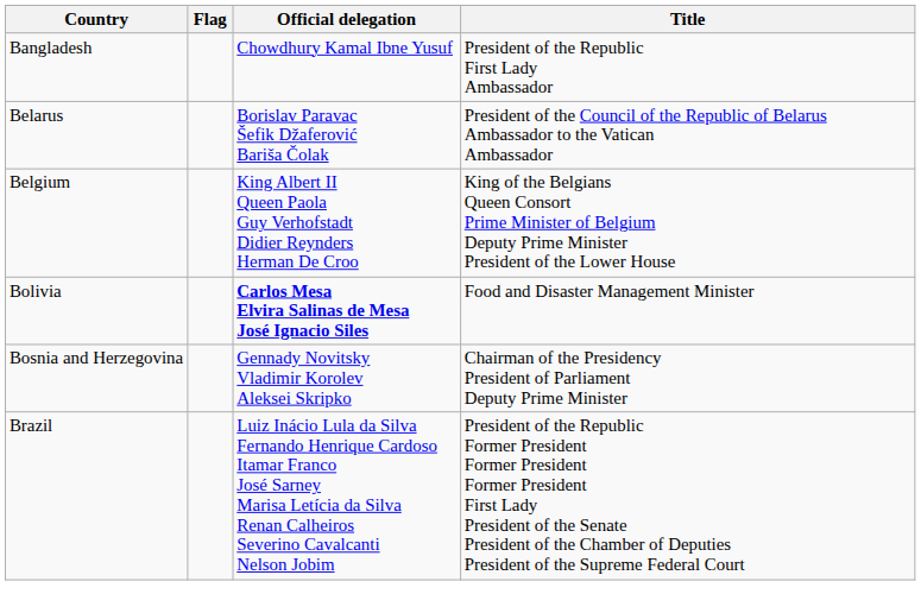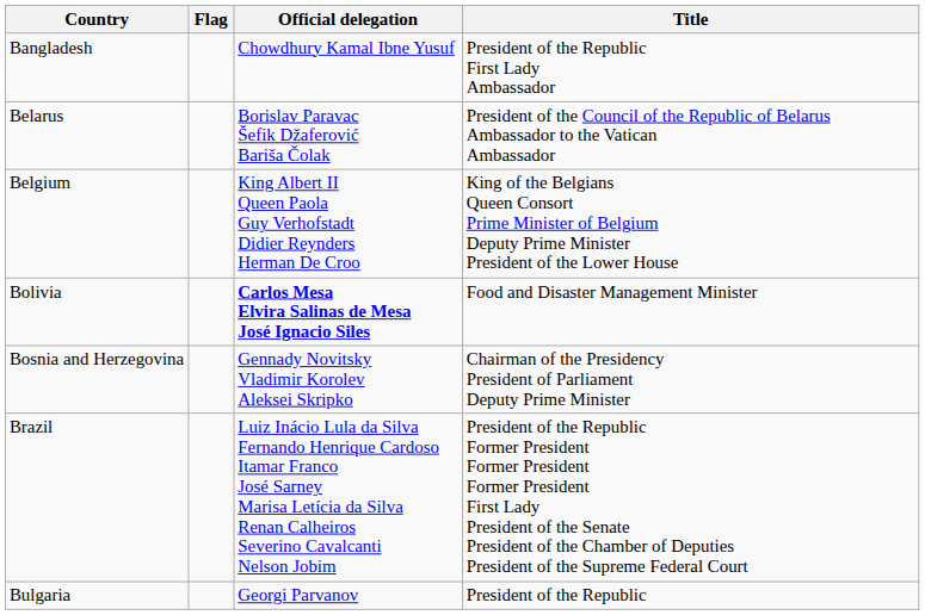+ row: Bulgaria | Georgi Parvanov | President of the Republic
